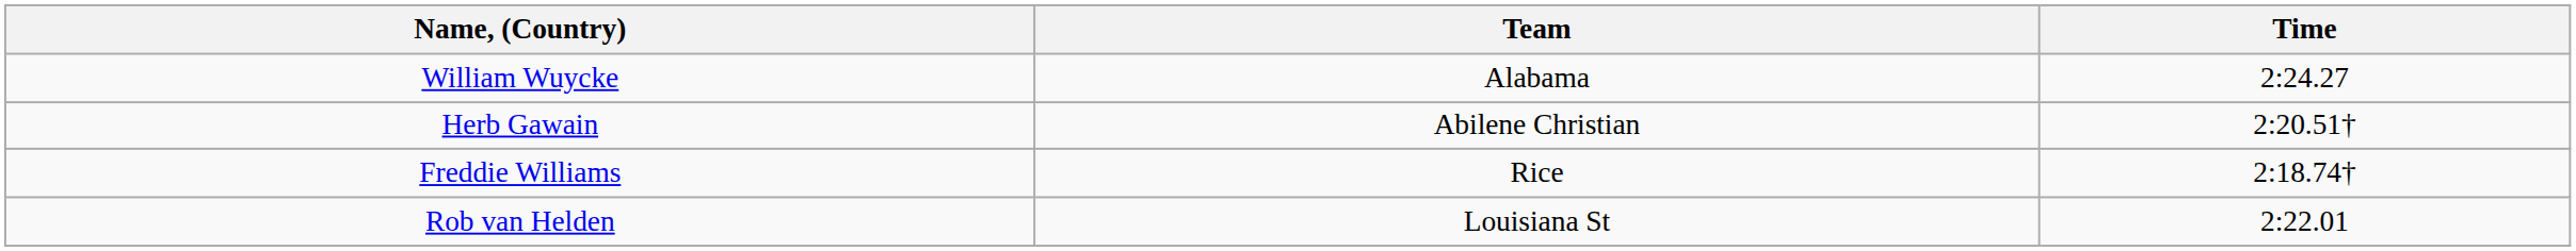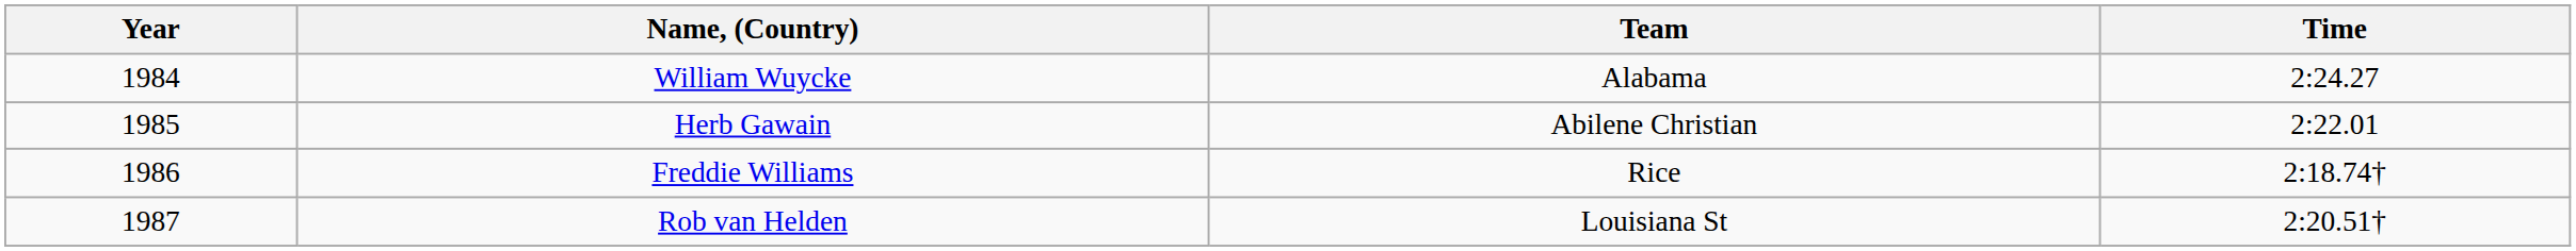+ column: Year | 1984 | 1985 | 1986 | 1987
Herb Gawain | Time: 2:20.51† -> 2:22.01
Rob van Helden | Time: 2:22.01 -> 2:20.51†
